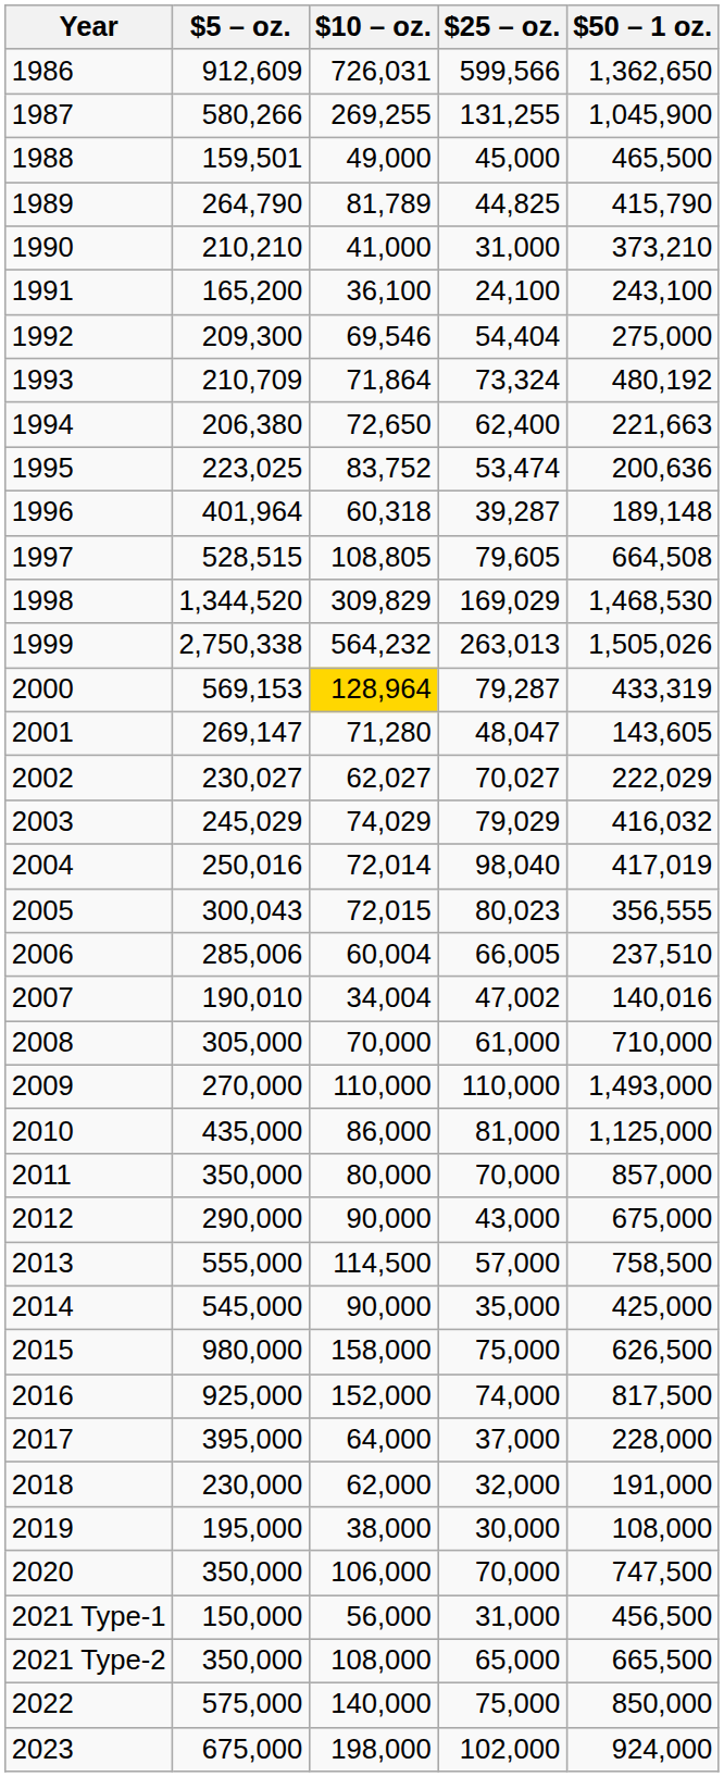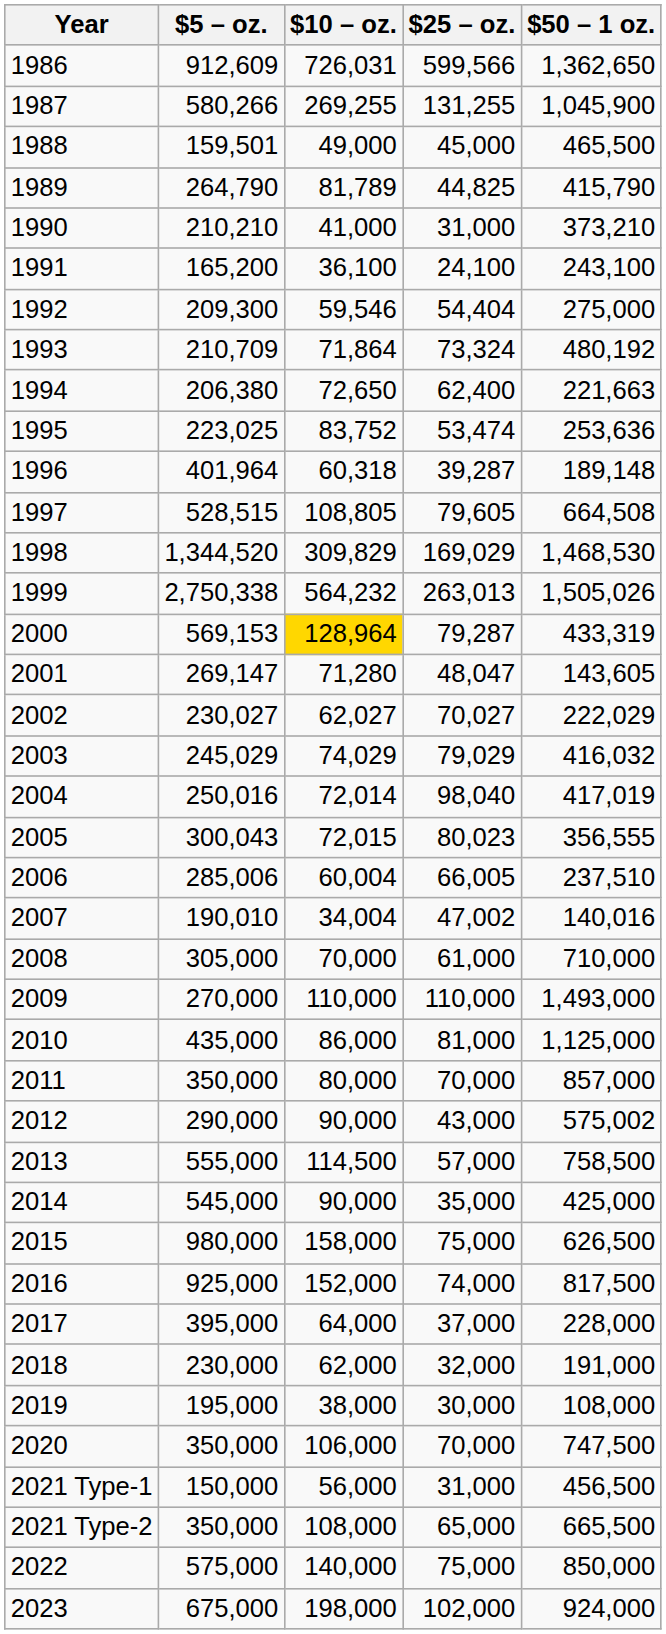1992 | $10 – oz.: 69,546 -> 59,546
1995 | $50 – 1 oz.: 200,636 -> 253,636
2012 | $50 – 1 oz.: 675,000 -> 575,002
